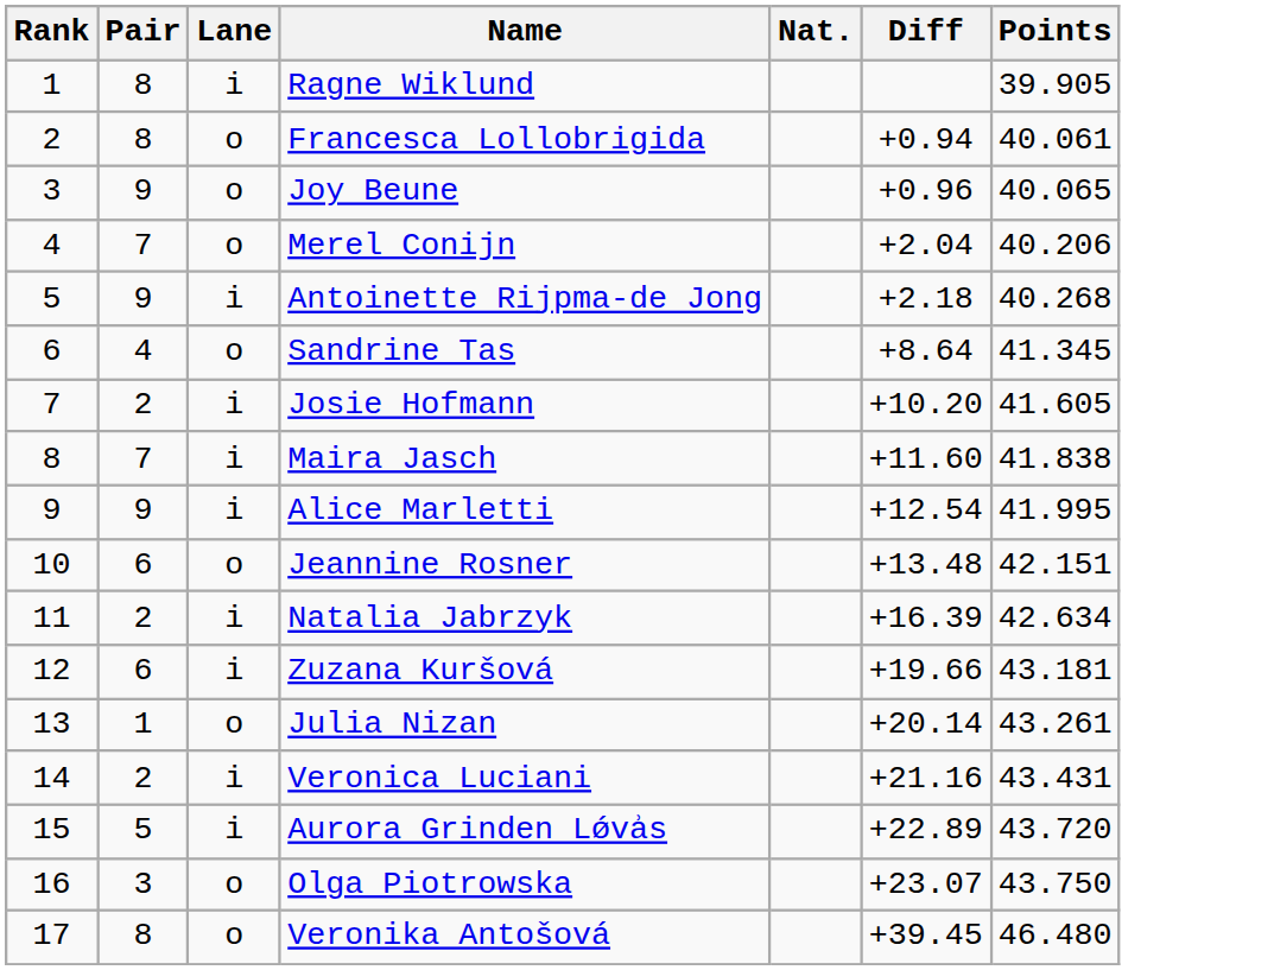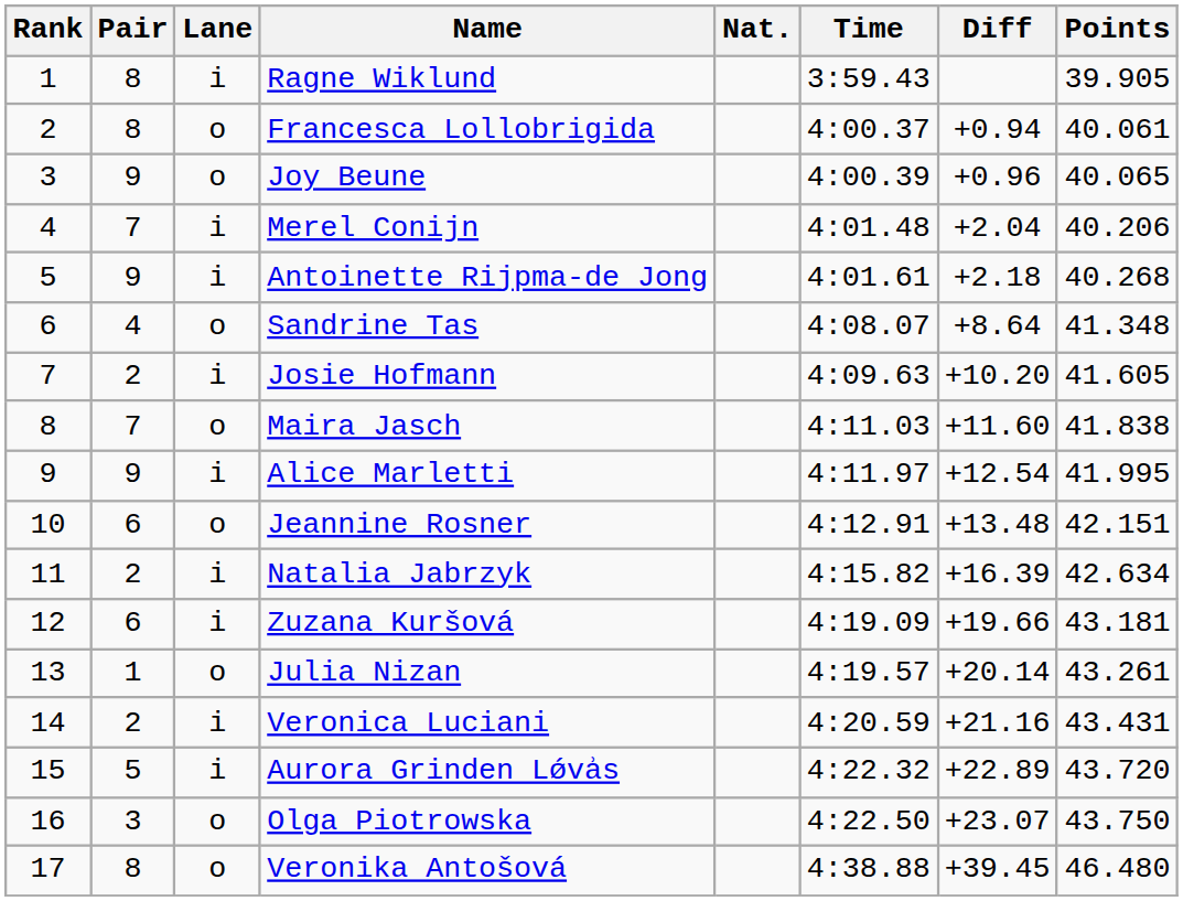+ column: Time | 3:59.43 | 4:00.37 | 4:00.39 | 4:01.48 | 4:01.61 | 4:08.07 | 4:09.63 | 4:11.03 | 4:11.97 | 4:12.91 | 4:15.82 | 4:19.09 | 4:19.57 | 4:20.59 | 4:22.32 | 4:22.50 | 4:38.88
Merel Conijn | Lane: o -> i
Sandrine Tas | Points: 41.345 -> 41.348
Maira Jasch | Lane: i -> o
